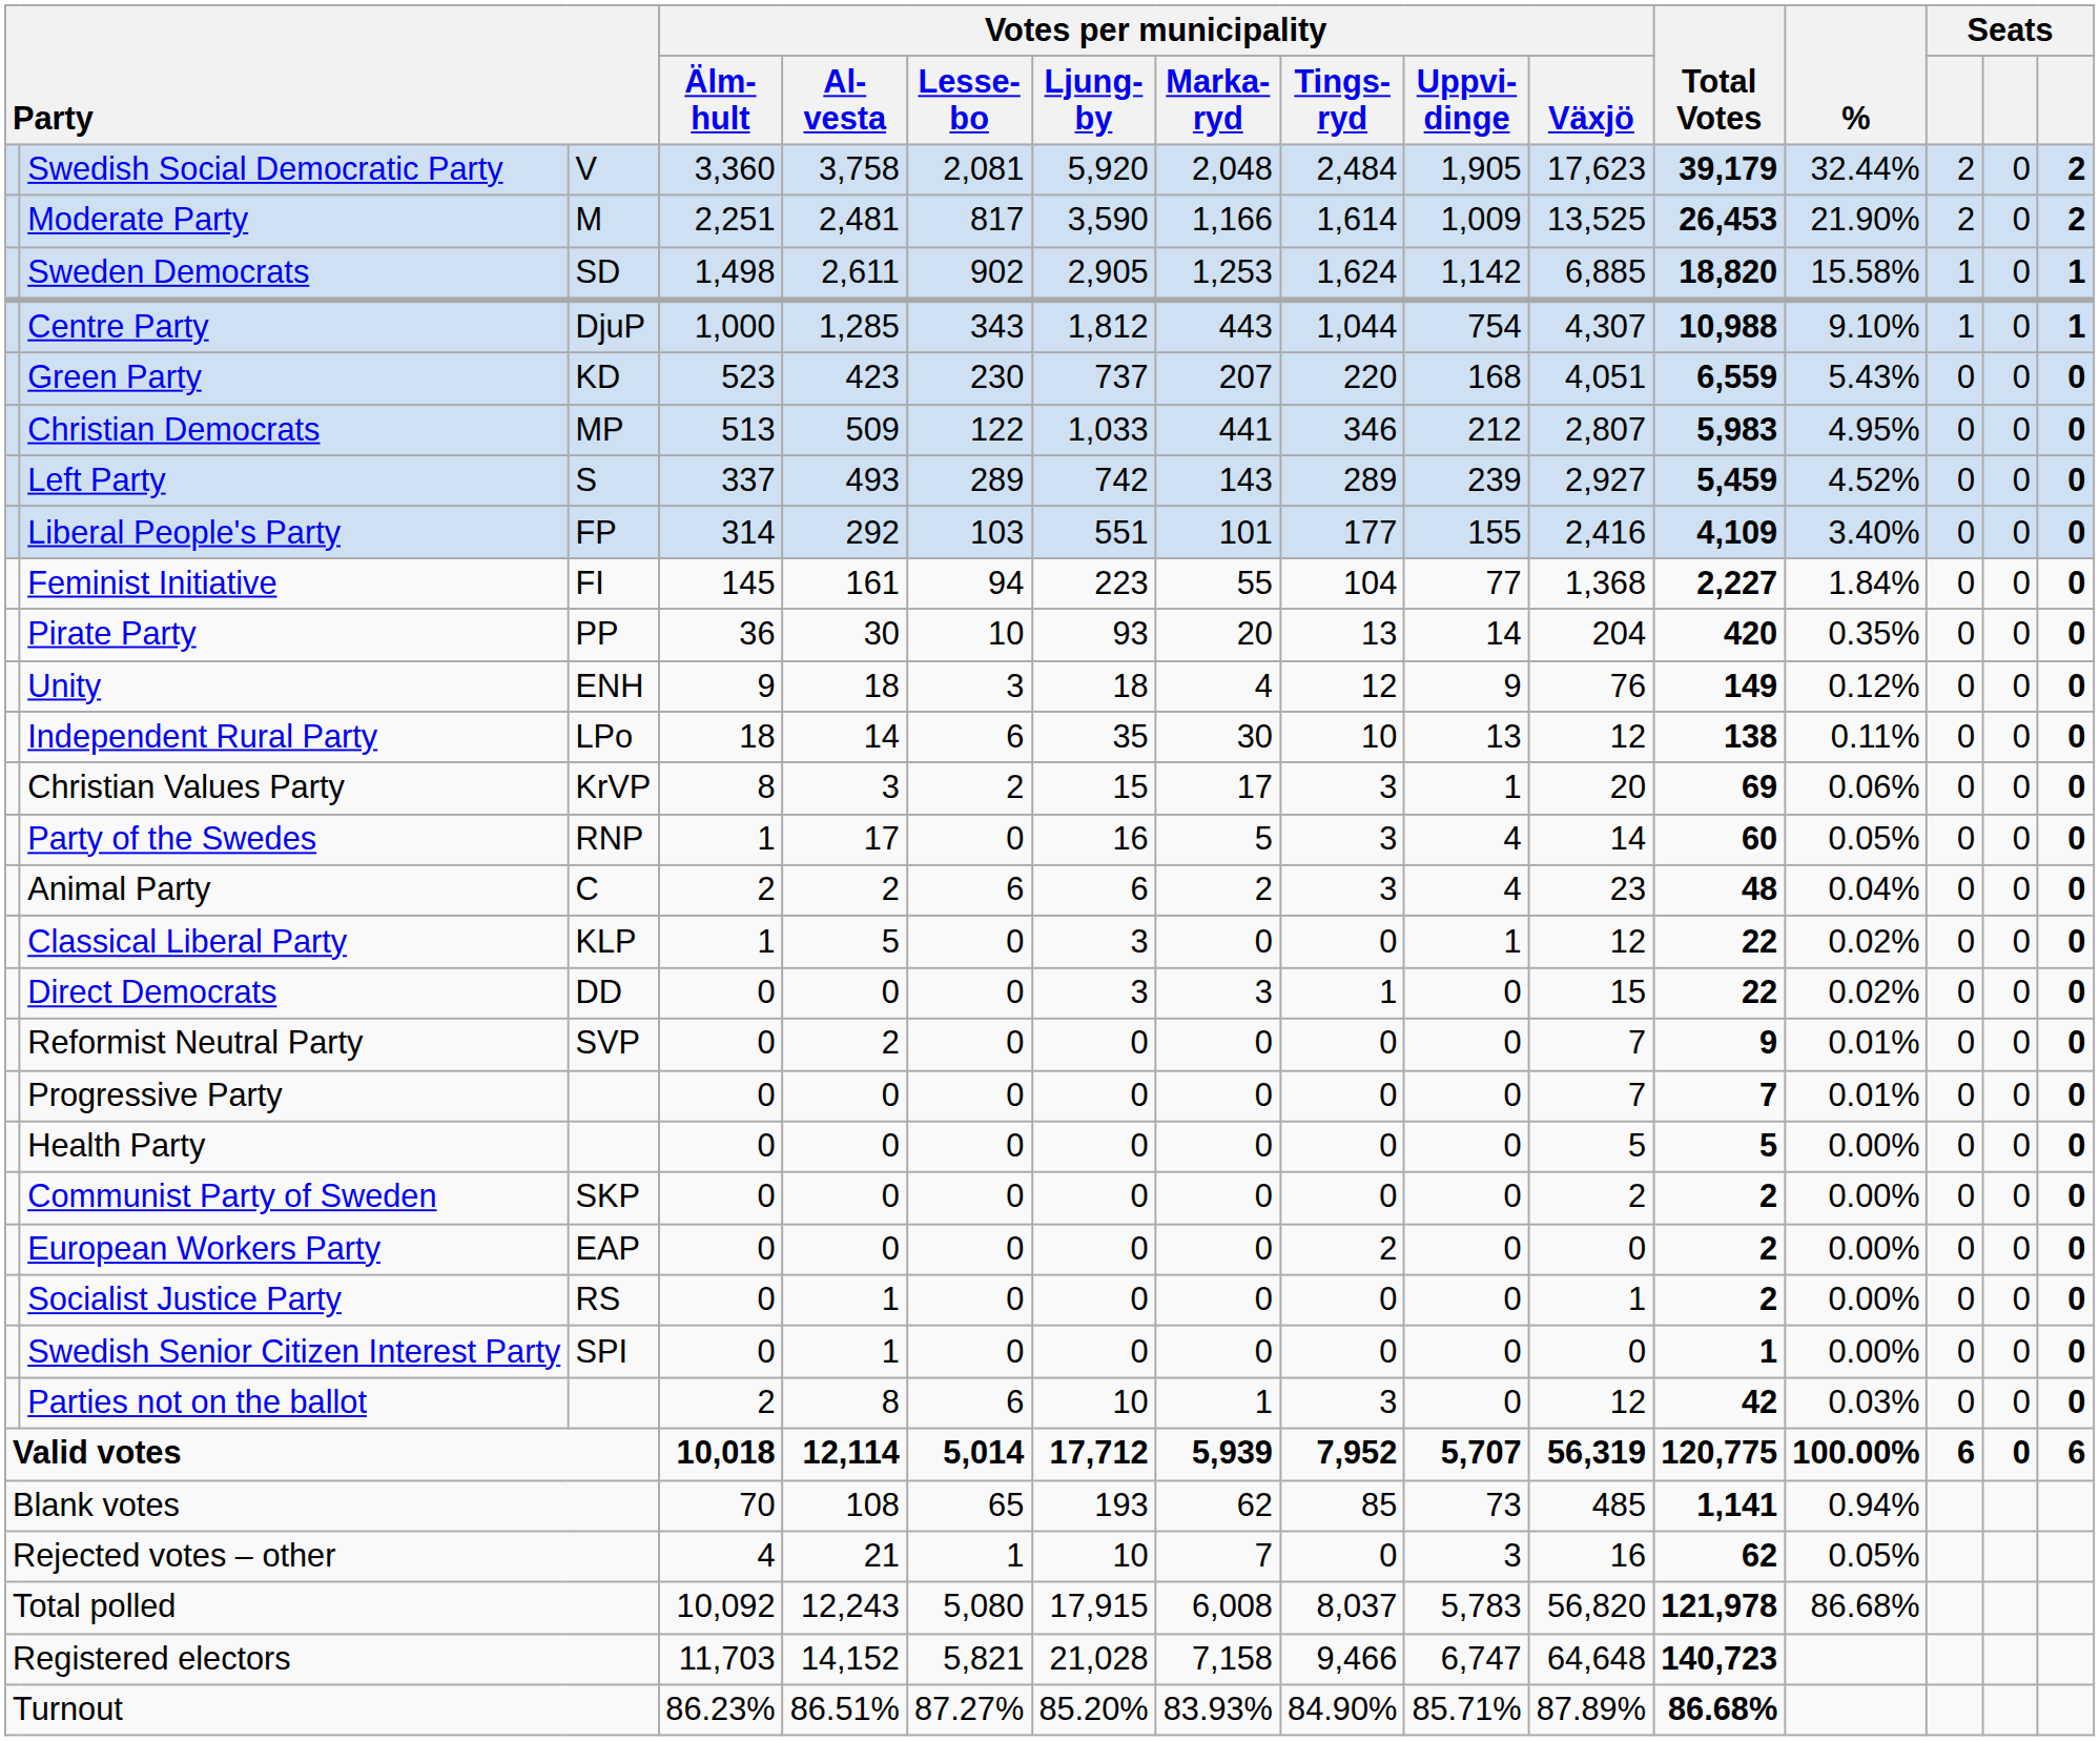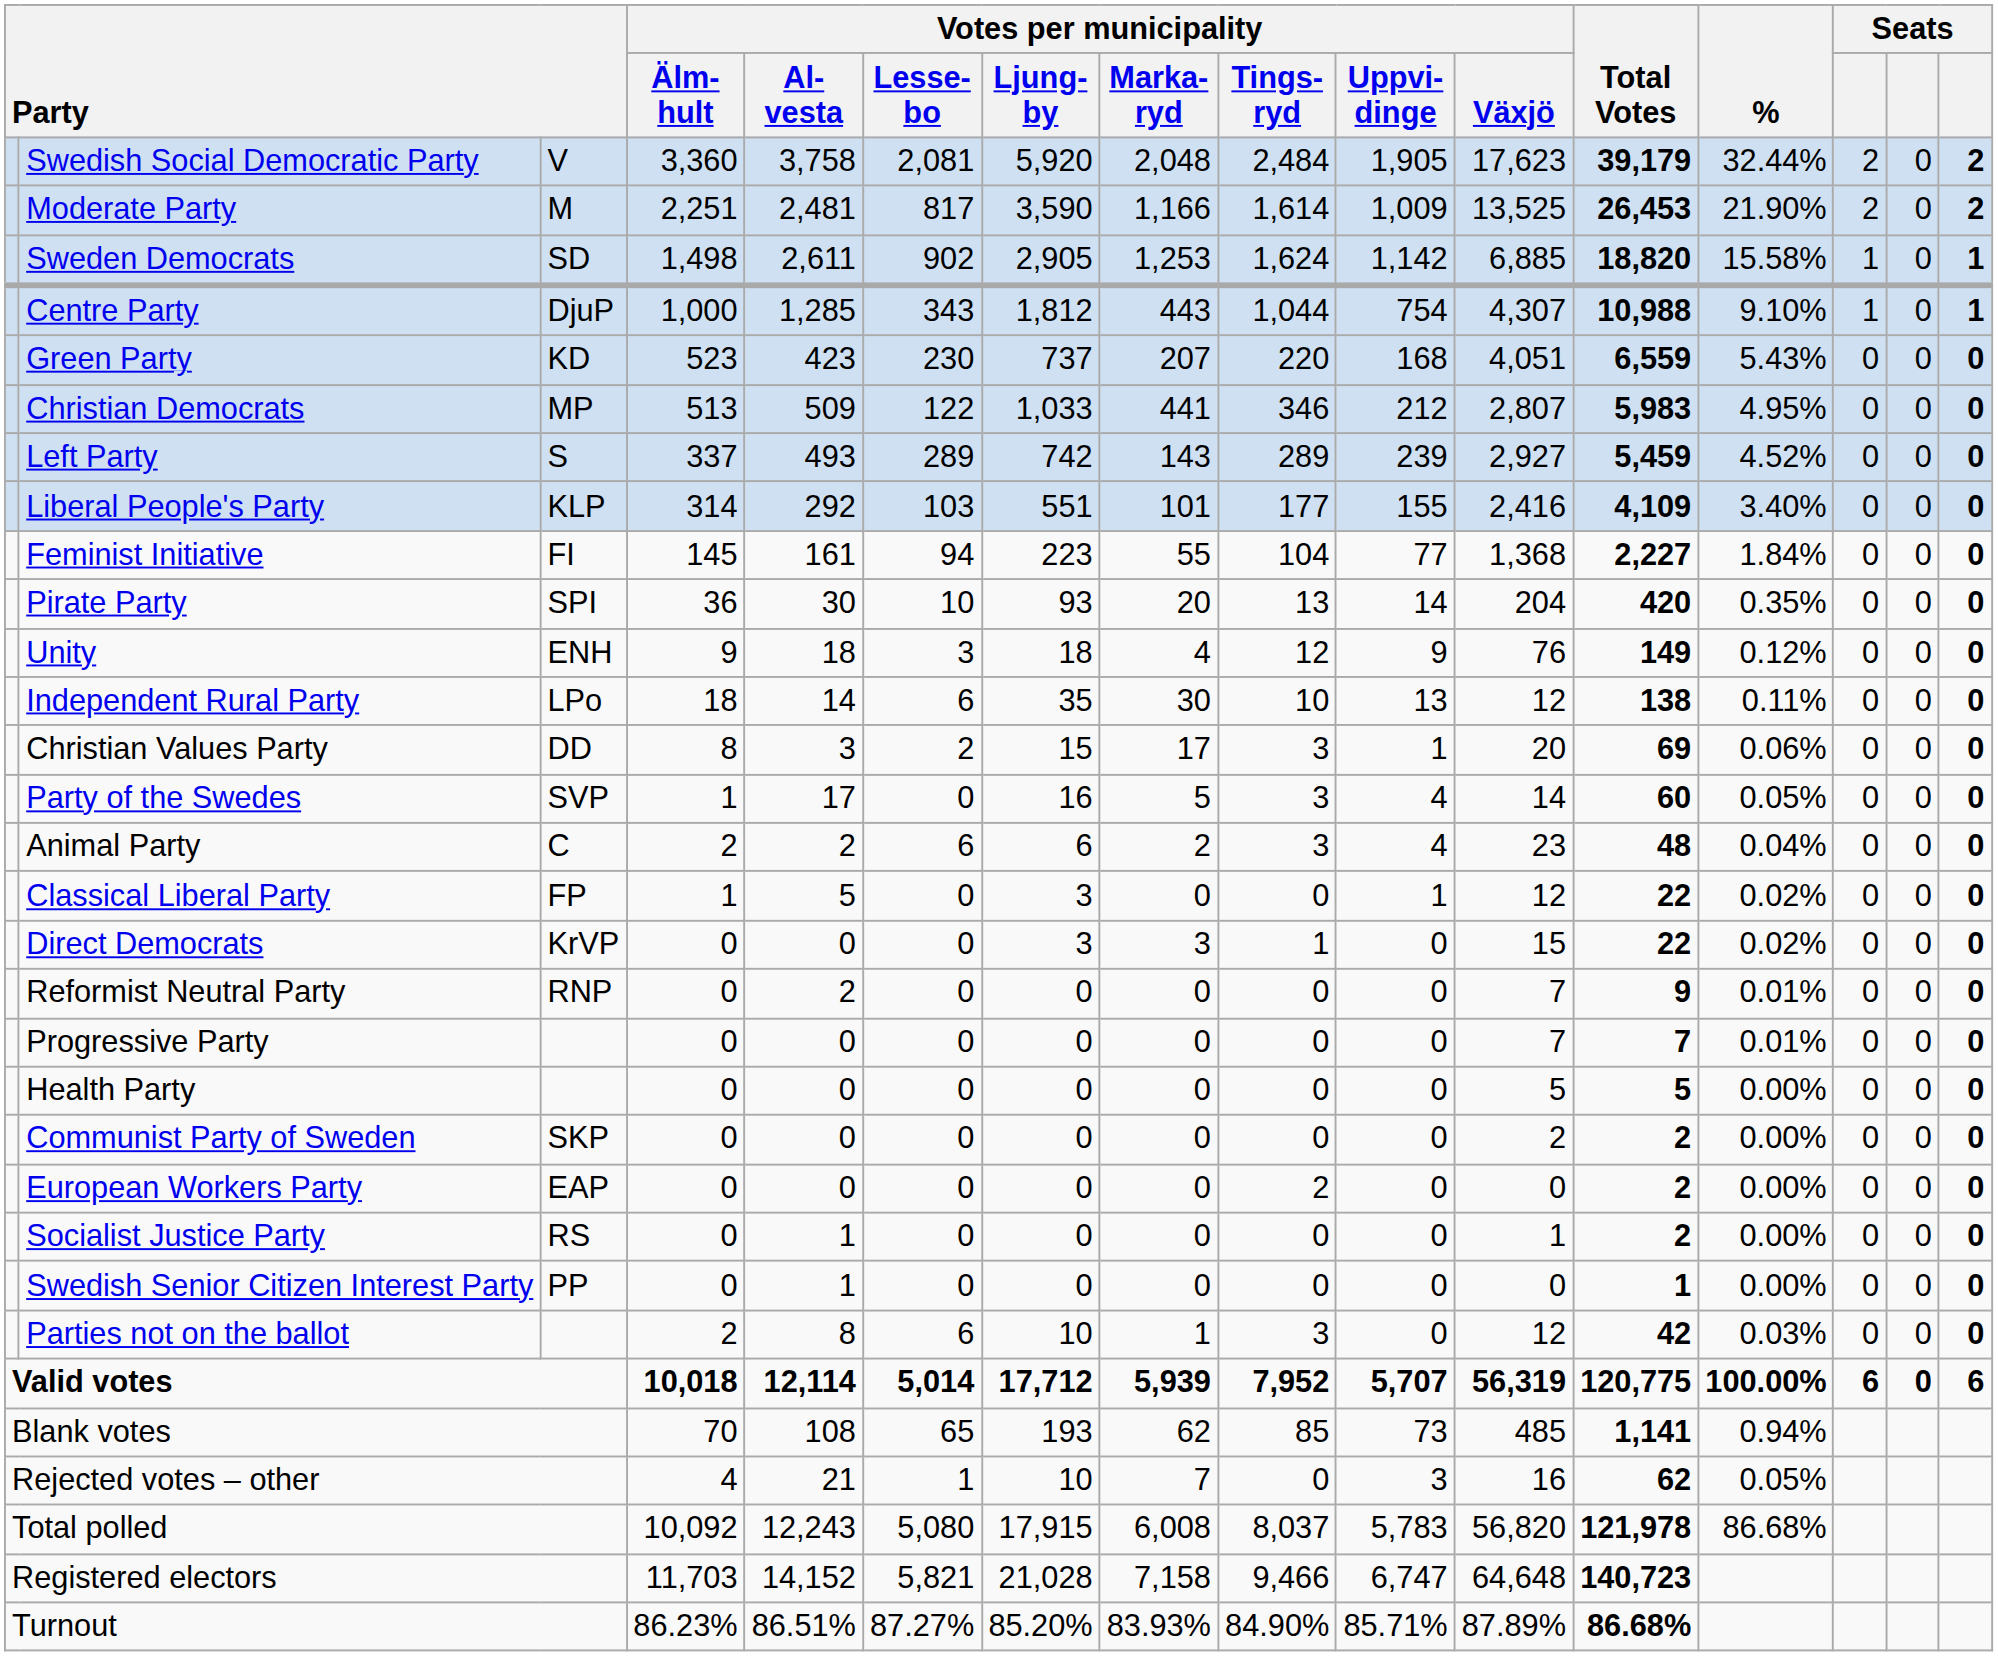Liberal People's Party | column 3: FP -> KLP
Pirate Party | column 3: PP -> SPI
Christian Values Party | column 3: KrVP -> DD
Party of the Swedes | column 3: RNP -> SVP
Classical Liberal Party | column 3: KLP -> FP
Direct Democrats | column 3: DD -> KrVP
Reformist Neutral Party | column 3: SVP -> RNP
Swedish Senior Citizen Interest Party | column 3: SPI -> PP
